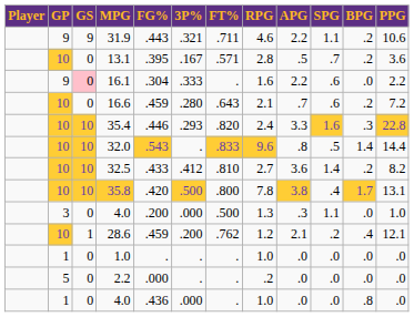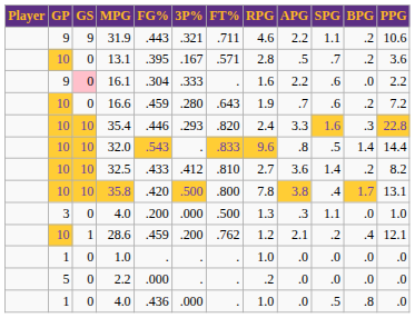16.6 | RPG: 2.1 -> 1.9
1 / 4.0 | SPG: .0 -> .5
